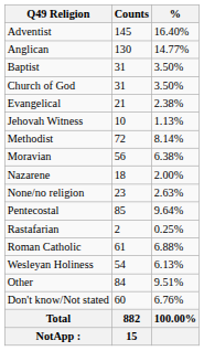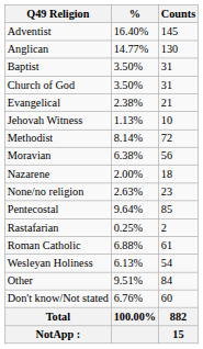columns swapped: Counts <-> %
